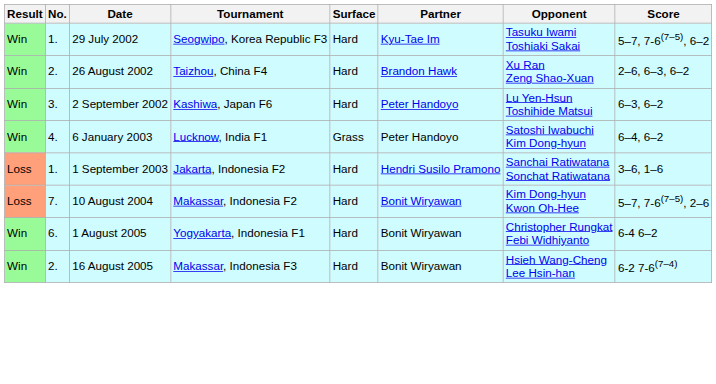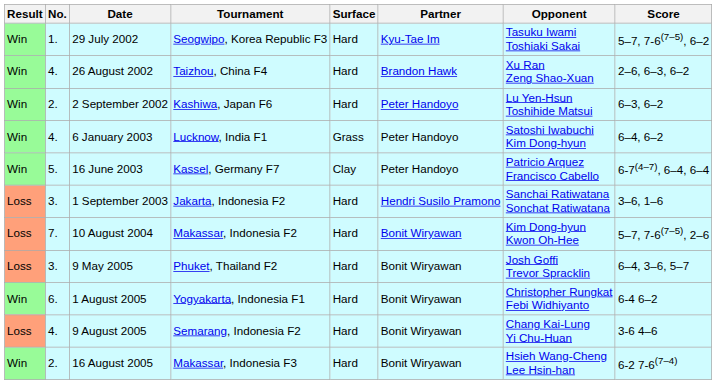26 August 2002 | No.: 2. -> 4.
2 September 2002 | No.: 3. -> 2.
+ row: Win | 5. | 16 June 2003 | Kassel, Germany F7 | Clay | Peter Handoyo | Patricio Arquez Francisco Cabello | 6-7(4–7), 6–4, 6–4
1 September 2003 | No.: 1. -> 3.
+ row: Loss | 3. | 9 May 2005 | Phuket, Thailand F2 | Hard | Bonit Wiryawan | Josh Goffi Trevor Spracklin | 6–4, 3–6, 5–7
+ row: Loss | 4. | 9 August 2005 | Semarang, Indonesia F2 | Hard | Bonit Wiryawan | Chang Kai-Lung Yi Chu-Huan | 3-6 4–6
